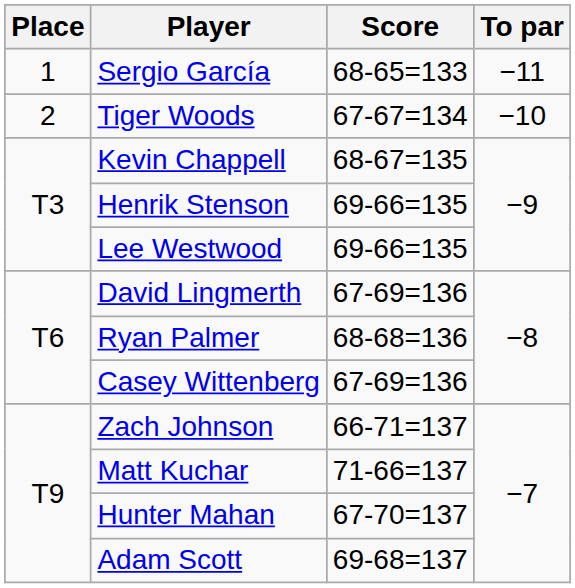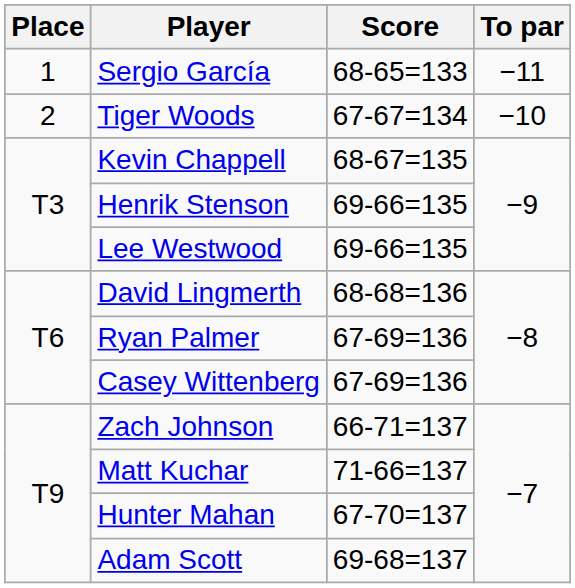David Lingmerth | Score: 67-69=136 -> 68-68=136
Ryan Palmer | Score: 68-68=136 -> 67-69=136
